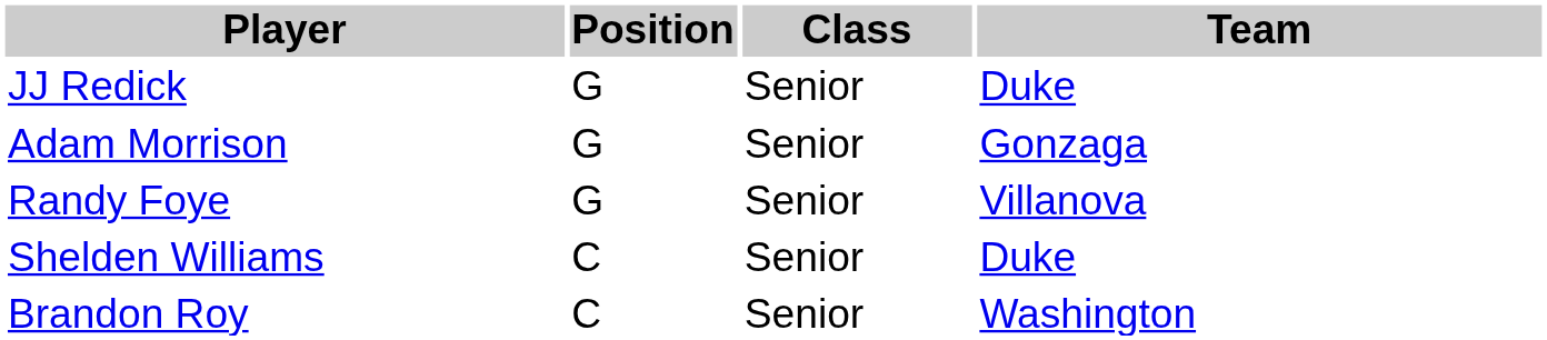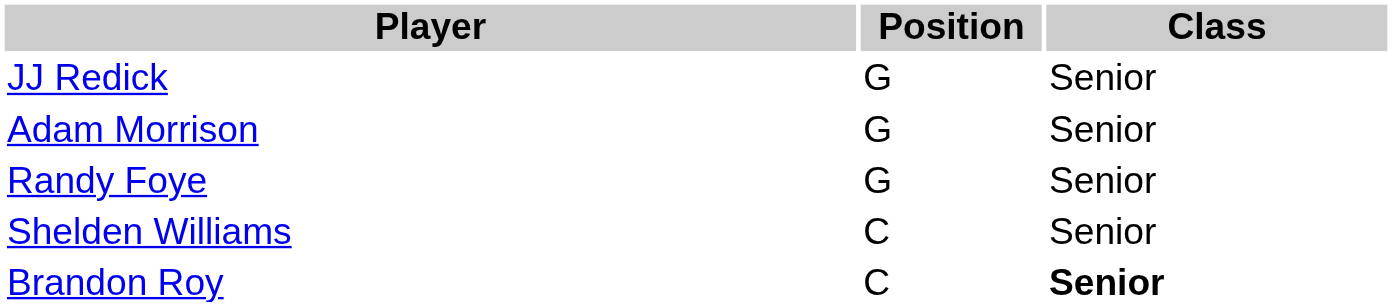- column: Team | Duke | Gonzaga | Villanova | Duke | Washington
Brandon Roy | Class: normal -> bold
